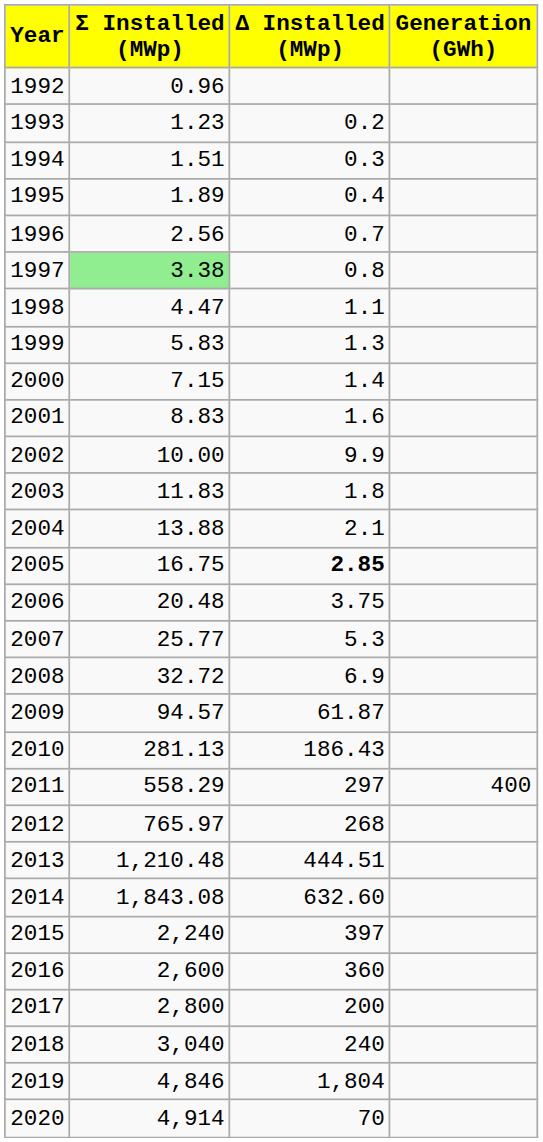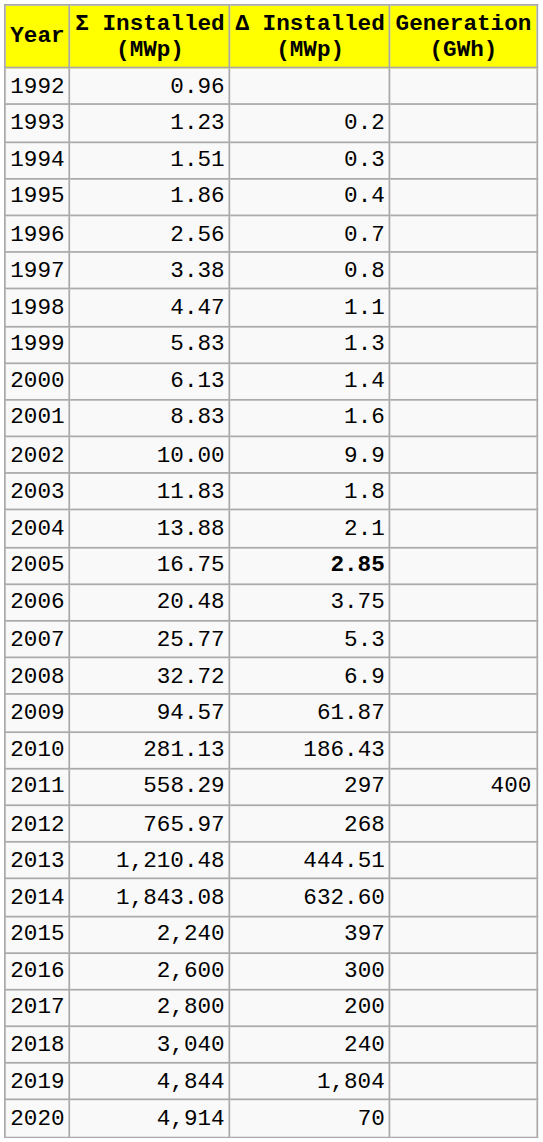1995 | Σ Installed (MWp): 1.89 -> 1.86
1997 | Σ Installed (MWp): lightgreen background -> no background
2000 | Σ Installed (MWp): 7.15 -> 6.13
2016 | Δ Installed (MWp): 360 -> 300
2019 | Σ Installed (MWp): 4,846 -> 4,844
